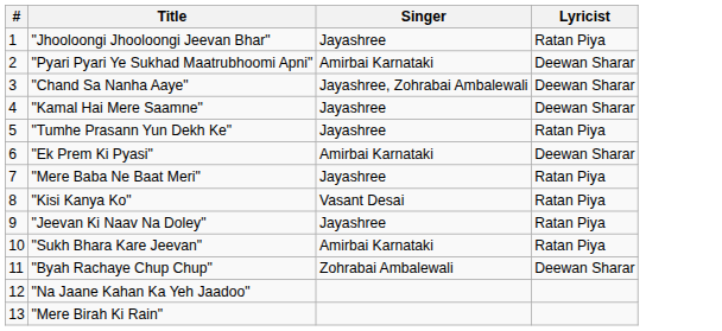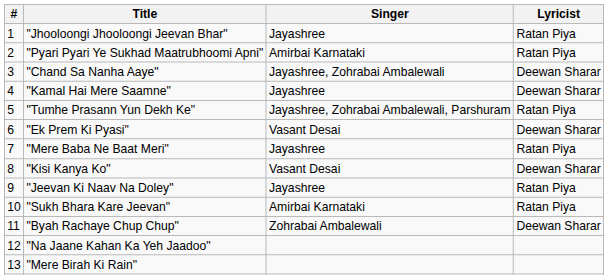"Pyari Pyari Ye Sukhad Maatrubhoomi Apni" | Lyricist: Deewan Sharar -> Ratan Piya
"Tumhe Prasann Yun Dekh Ke" | Singer: Jayashree -> Jayashree, Zohrabai Ambalewali, Parshuram
"Ek Prem Ki Pyasi" | Singer: Amirbai Karnataki -> Vasant Desai
"Kisi Kanya Ko" | Lyricist: Ratan Piya -> Deewan Sharar
